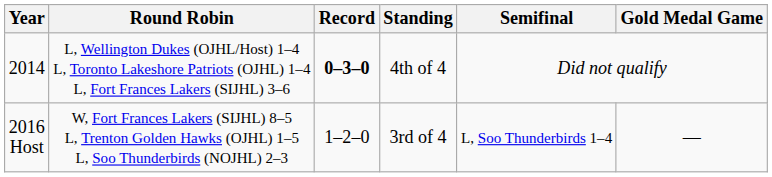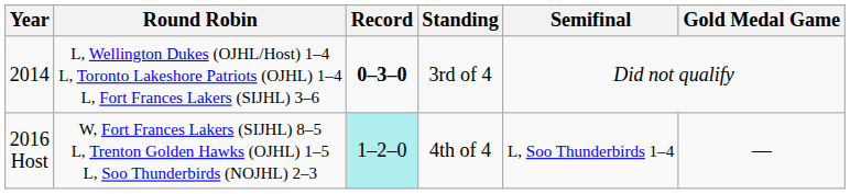2014 | Standing: 4th of 4 -> 3rd of 4
2016 Host | Record: no background -> paleturquoise background
2016 Host | Standing: 3rd of 4 -> 4th of 4
